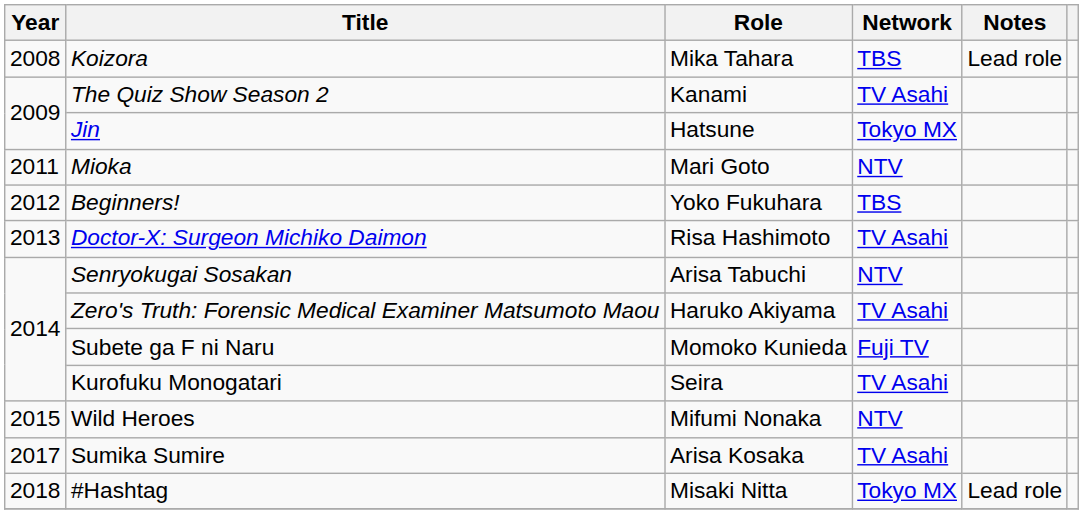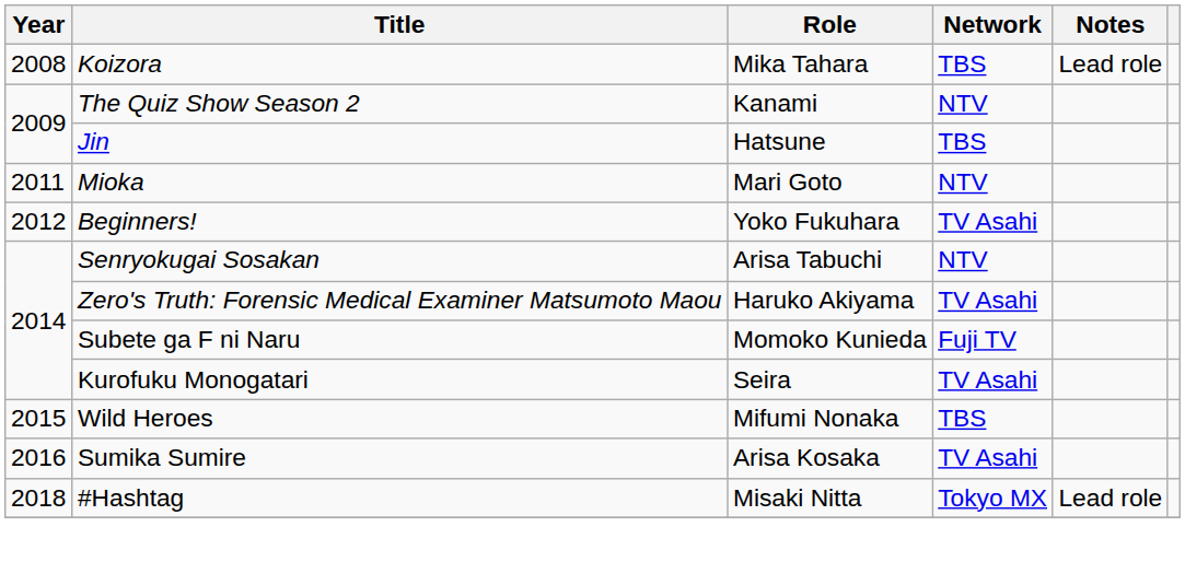The Quiz Show Season 2 | Network: TV Asahi -> NTV
Jin | Network: Tokyo MX -> TBS
Beginners! | Network: TBS -> TV Asahi
- row: 2013 | Doctor-X: Surgeon Michiko Daimon | Risa Hashimoto | TV Asahi
Wild Heroes | Network: NTV -> TBS
Sumika Sumire | Year: 2017 -> 2016
